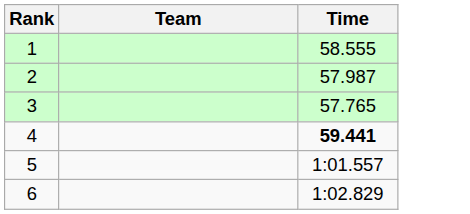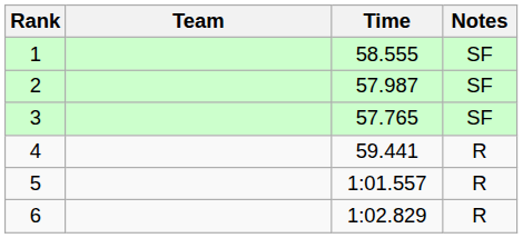+ column: Notes | SF | SF | SF | R | R | R
4 | Time: bold -> normal
